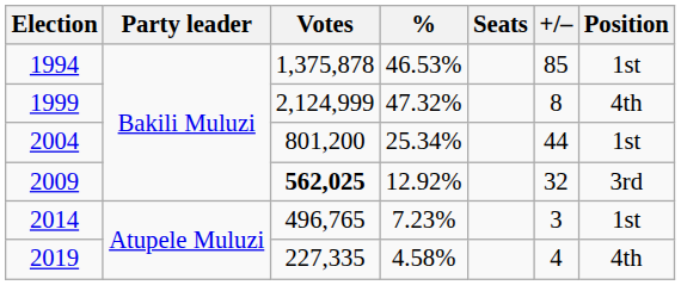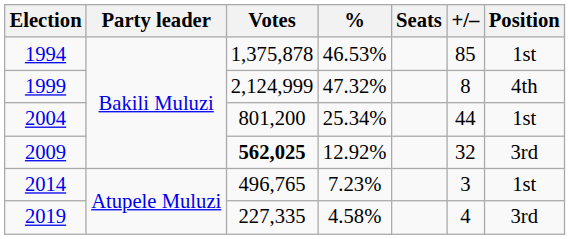2019 | Position: 4th -> 3rd
